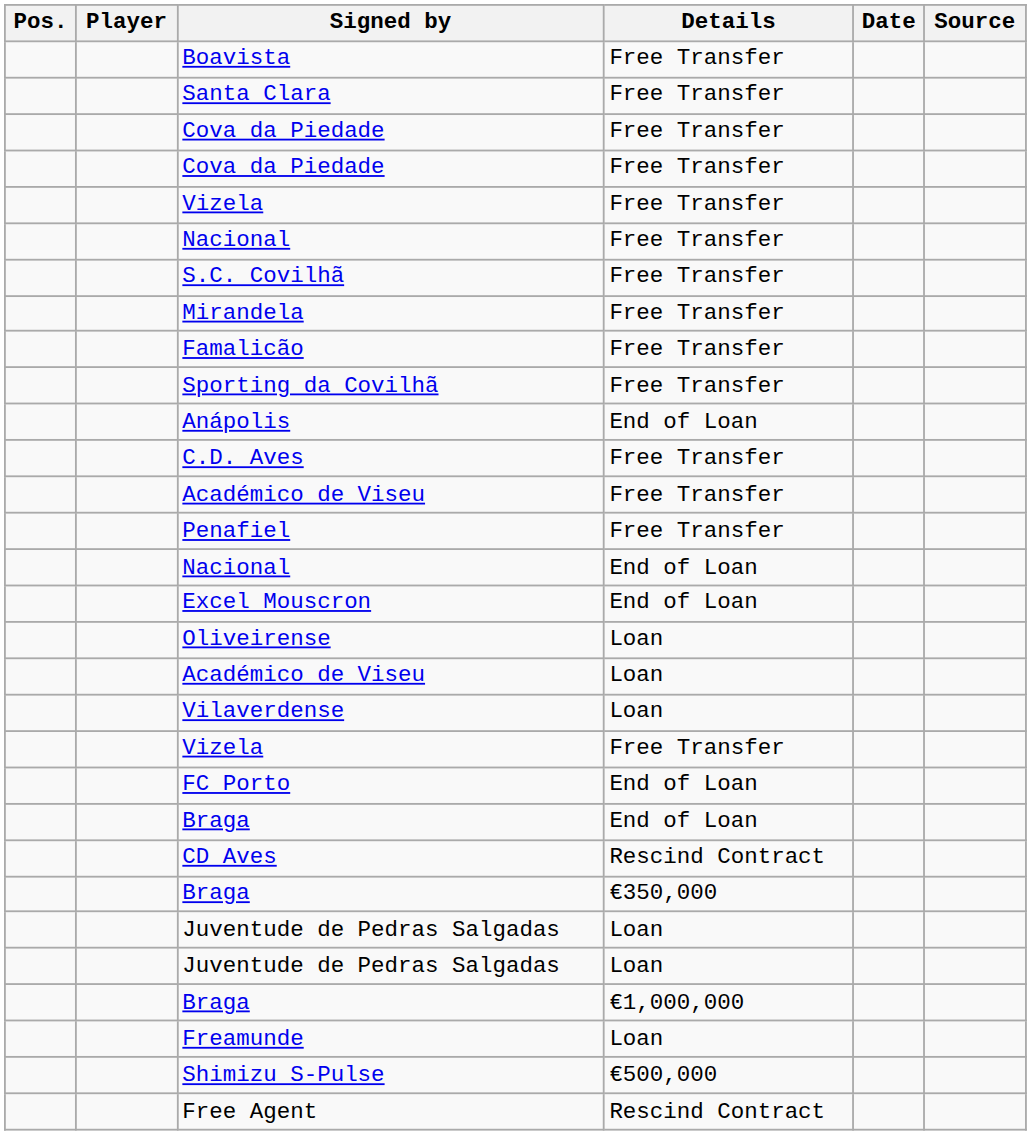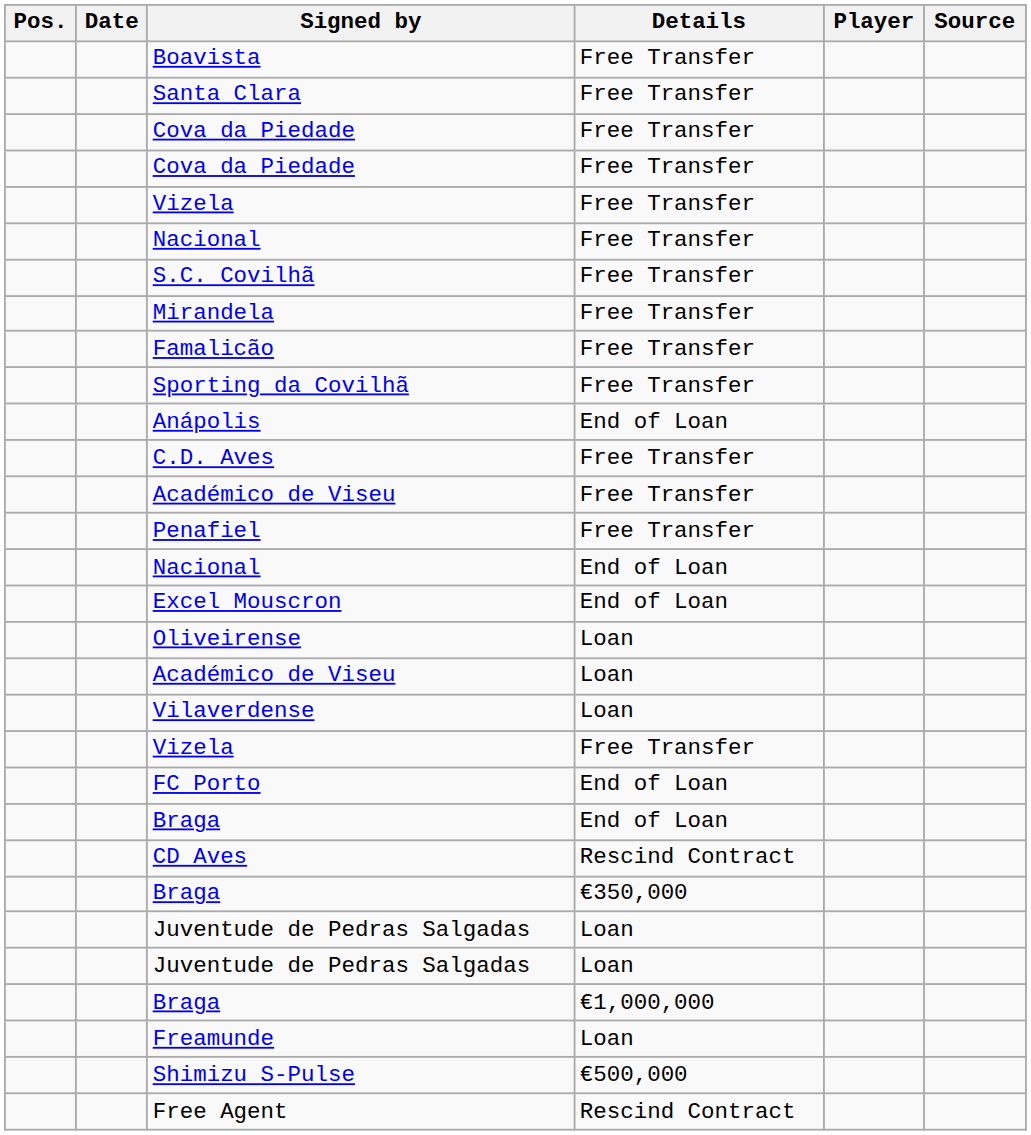columns swapped: Player <-> Date
